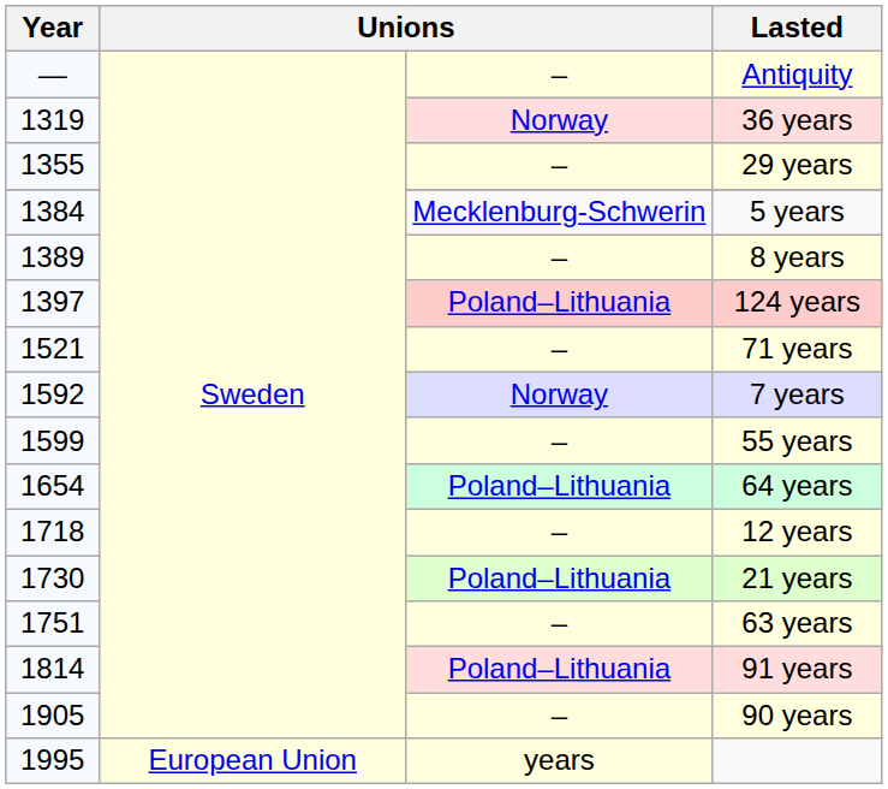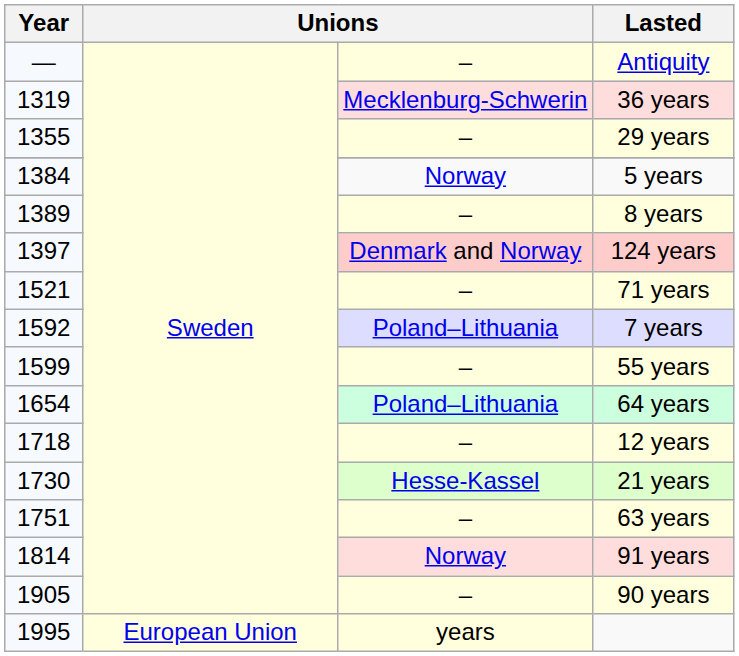36 years | column 3: Norway -> Mecklenburg-Schwerin
5 years | column 3: Mecklenburg-Schwerin -> Norway
124 years | column 3: Poland–Lithuania -> Denmark and Norway
7 years | column 3: Norway -> Poland–Lithuania
21 years | column 3: Poland–Lithuania -> Hesse-Kassel
91 years | column 3: Poland–Lithuania -> Norway
